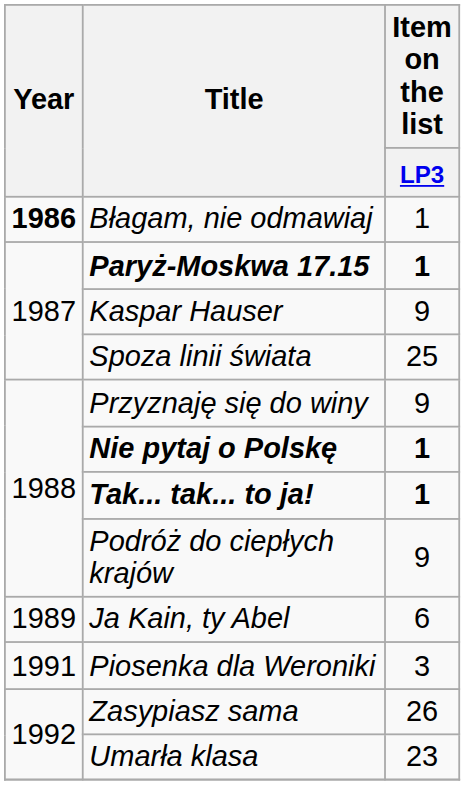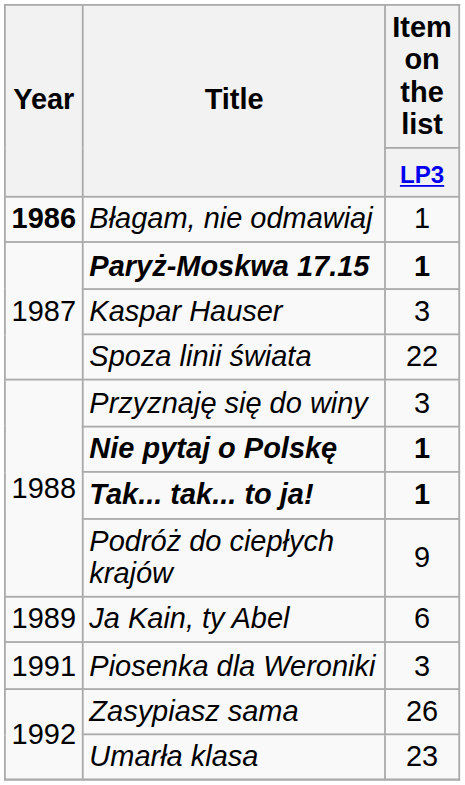Kaspar Hauser | Item on the list / LP3: 9 -> 3
Spoza linii świata | Item on the list / LP3: 25 -> 22
Przyznaję się do winy | Item on the list / LP3: 9 -> 3
